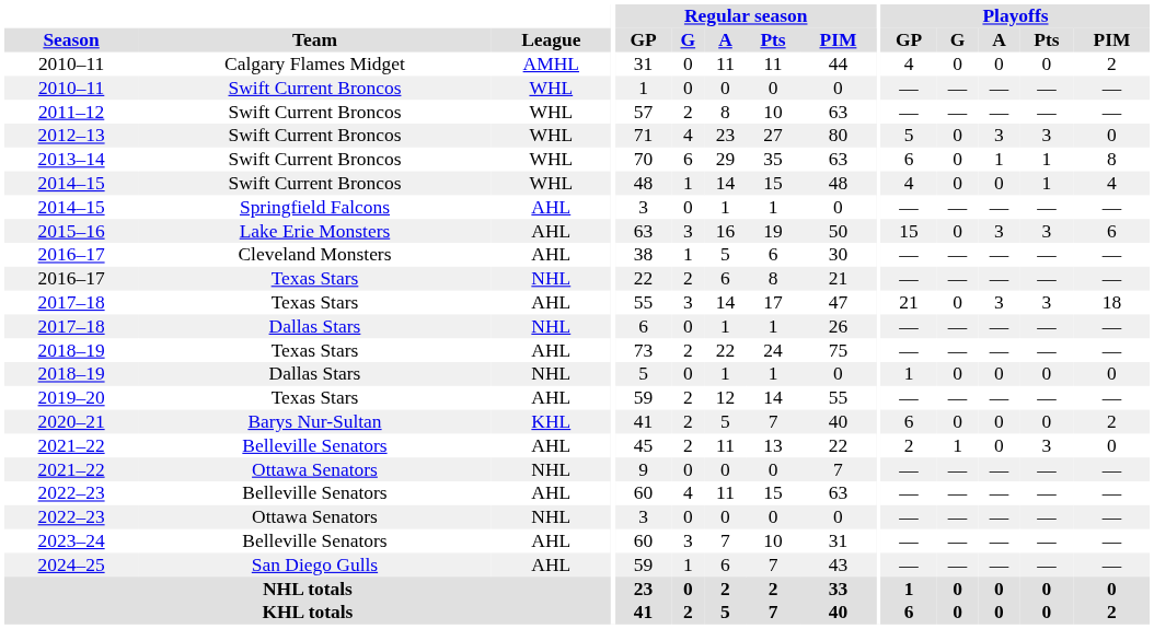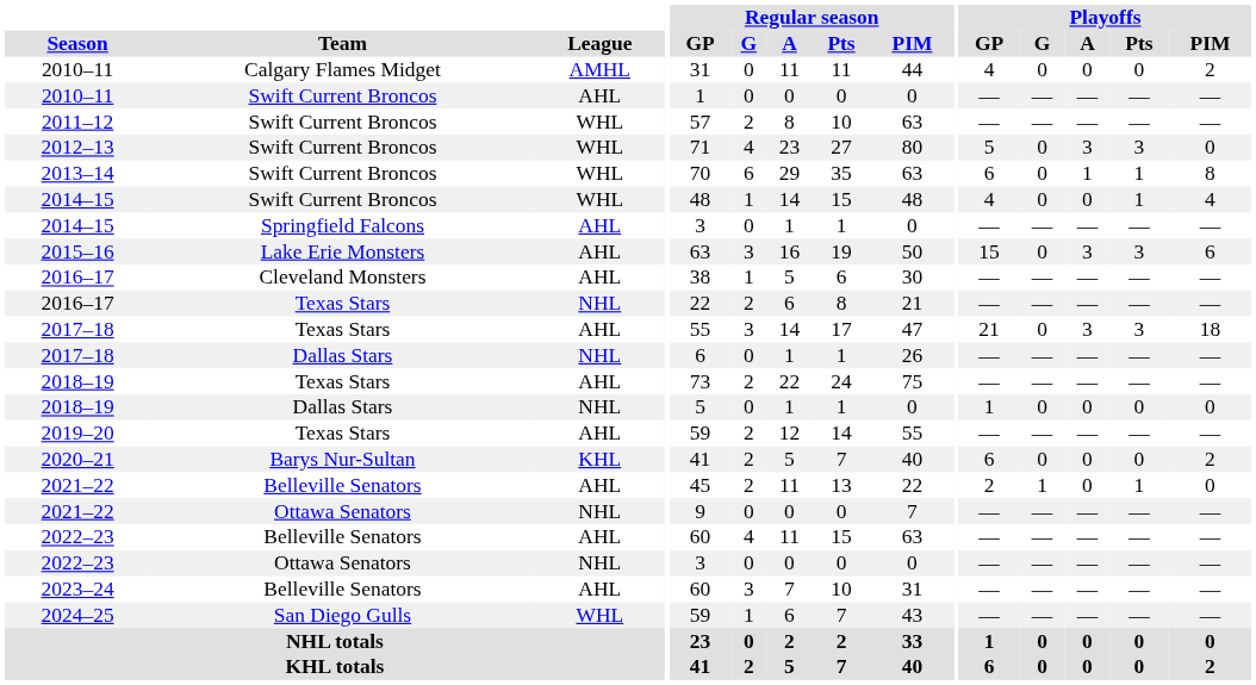2010–11 / Swift Current Broncos | League: WHL -> AHL
2021–22 / Belleville Senators | Playoffs / Pts: 3 -> 1
2024–25 | League: AHL -> WHL
